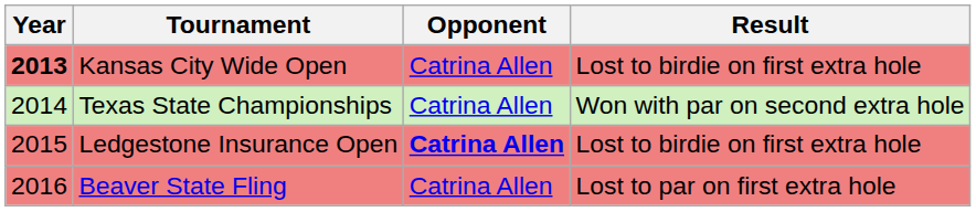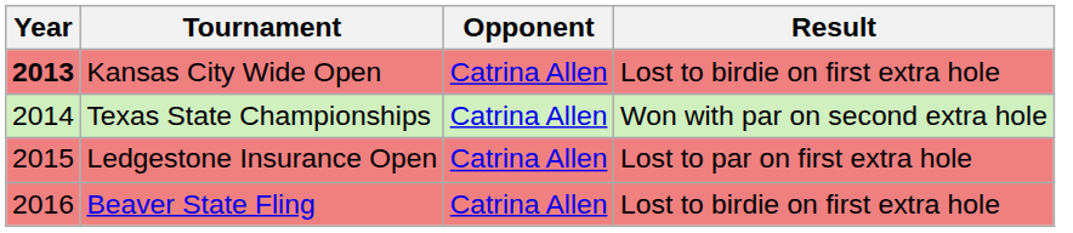Ledgestone Insurance Open | Opponent: bold -> normal
Ledgestone Insurance Open | Result: Lost to birdie on first extra hole -> Lost to par on first extra hole
Beaver State Fling | Result: Lost to par on first extra hole -> Lost to birdie on first extra hole
